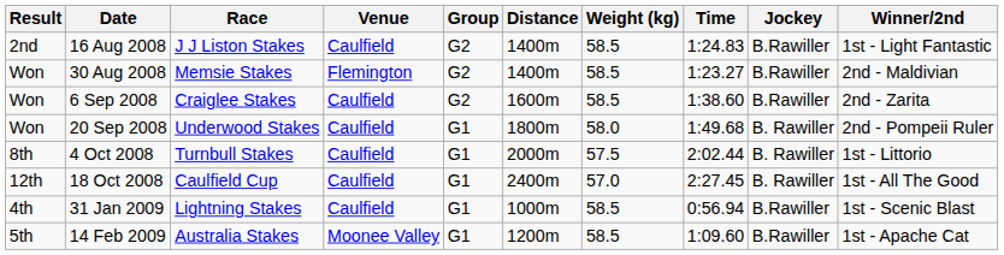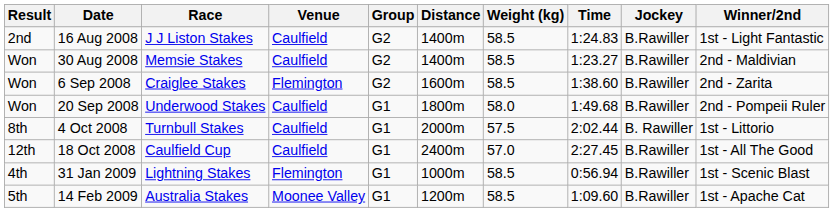30 Aug 2008 | Venue: Flemington -> Caulfield
6 Sep 2008 | Venue: Caulfield -> Flemington
20 Sep 2008 | Jockey: B. Rawiller -> B.Rawiller
18 Oct 2008 | Jockey: B. Rawiller -> B.Rawiller
31 Jan 2009 | Venue: Caulfield -> Flemington
